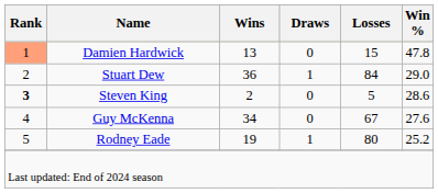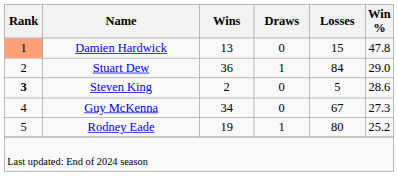Guy McKenna | Win %: 27.6 -> 27.3
